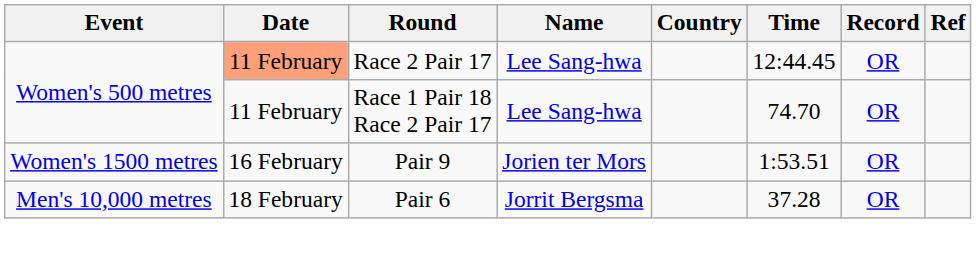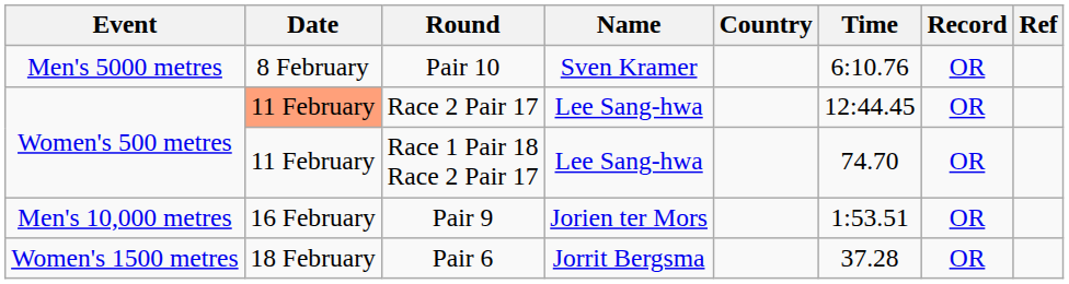+ row: Men's 5000 metres | 8 February | Pair 10 | Sven Kramer | 6:10.76 | OR
Pair 9 | Event: Women's 1500 metres -> Men's 10,000 metres
Pair 6 | Event: Men's 10,000 metres -> Women's 1500 metres
